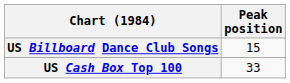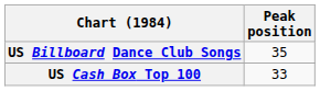US Billboard Dance Club Songs | Peak position: 15 -> 35
